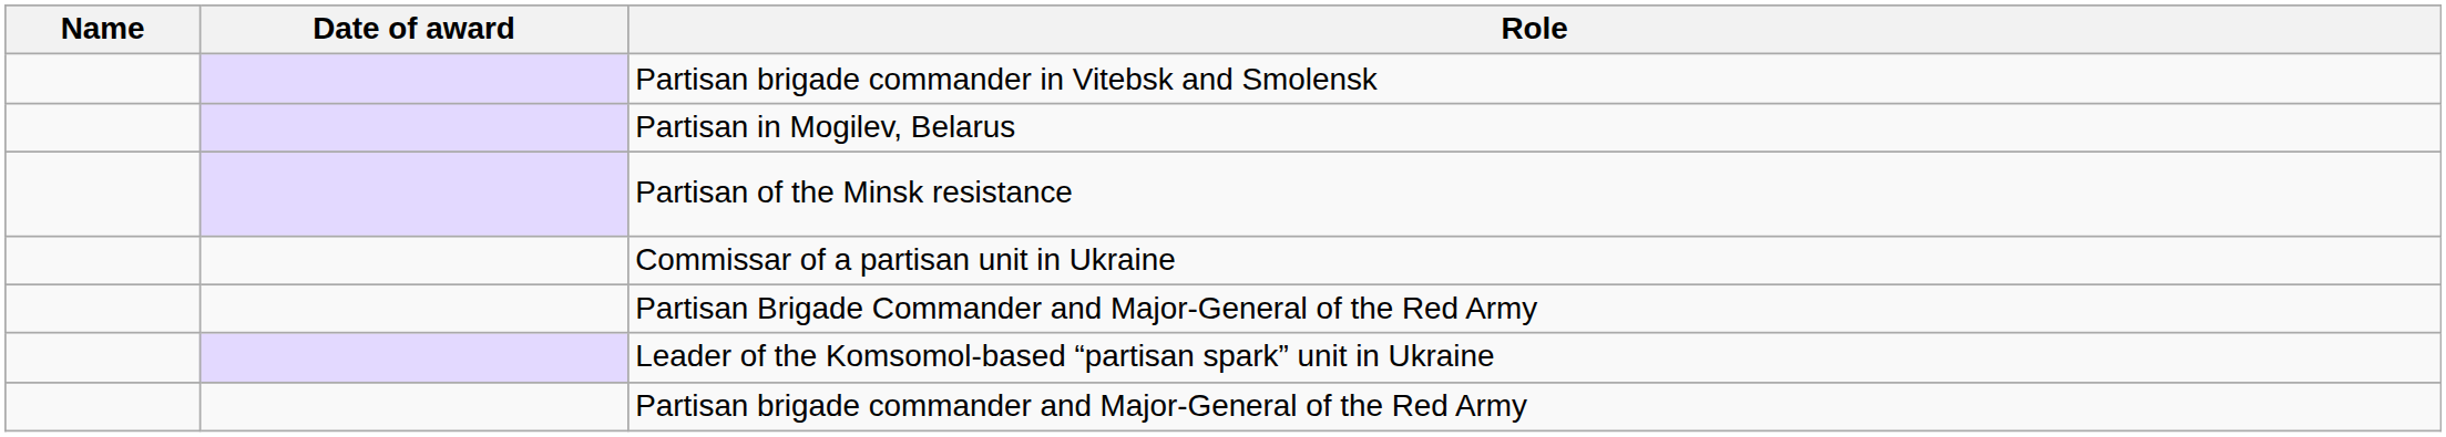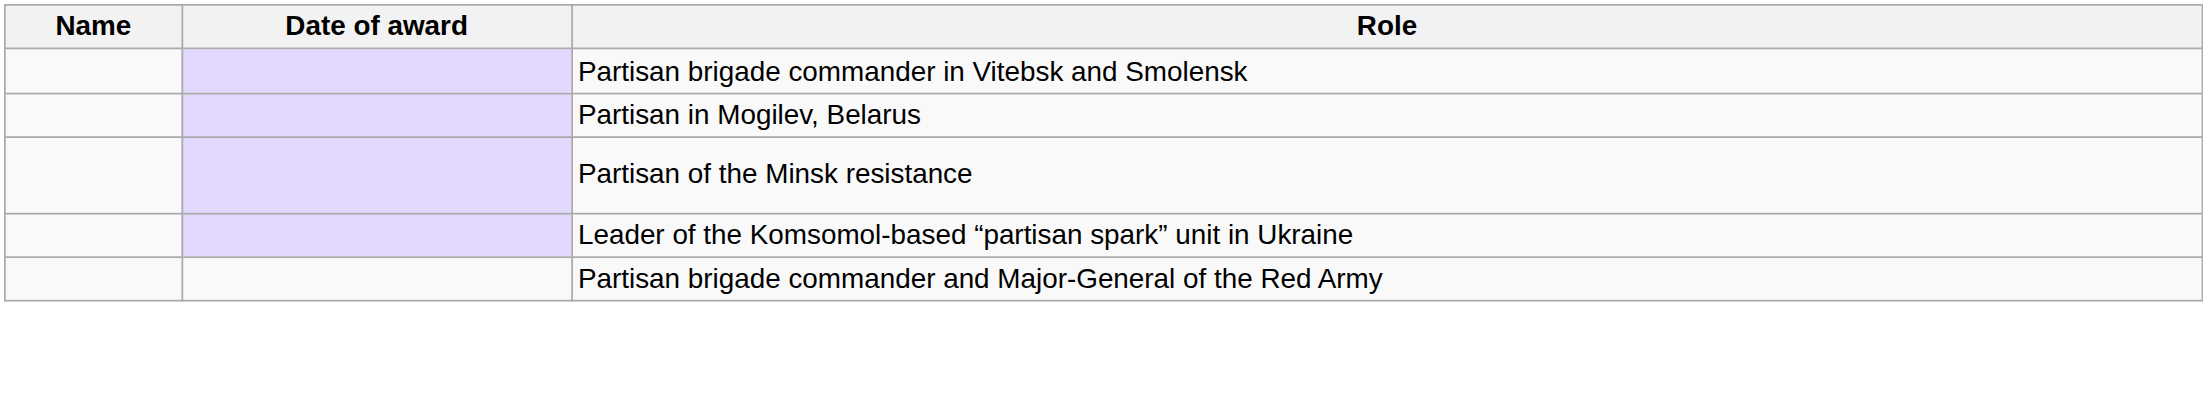- row: Commissar of a partisan unit in Ukraine
- row: Partisan Brigade Commander and Major-General of the Red Army
